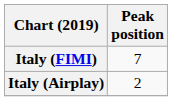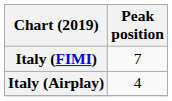Italy (Airplay) | Peak position: 2 -> 4
